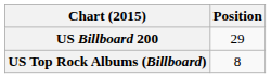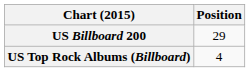US Top Rock Albums (Billboard) | Position: 8 -> 4
